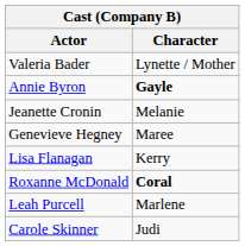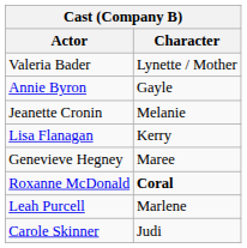Annie Byron | Character: bold -> normal
rows swapped: Lisa Flanagan <-> Genevieve Hegney
